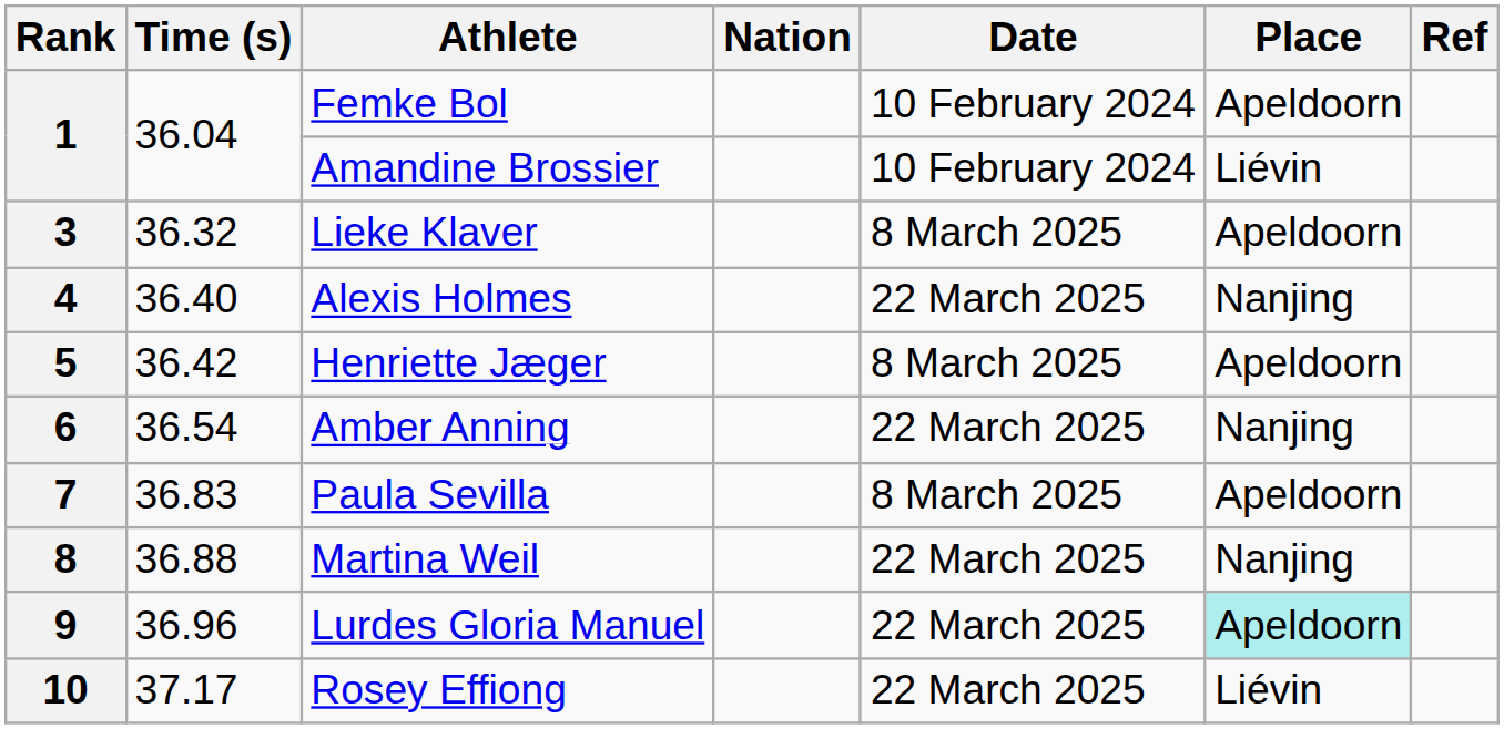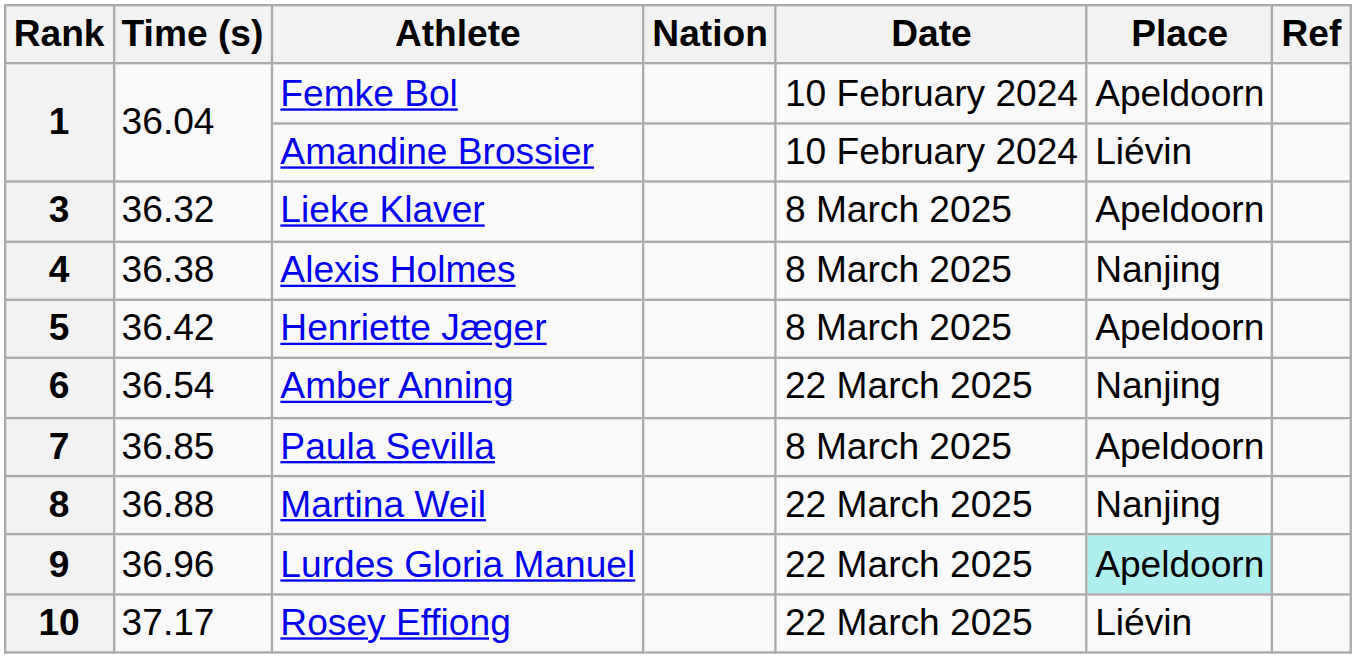4 | Time (s): 36.40 -> 36.38
4 | Date: 22 March 2025 -> 8 March 2025
7 | Time (s): 36.83 -> 36.85
